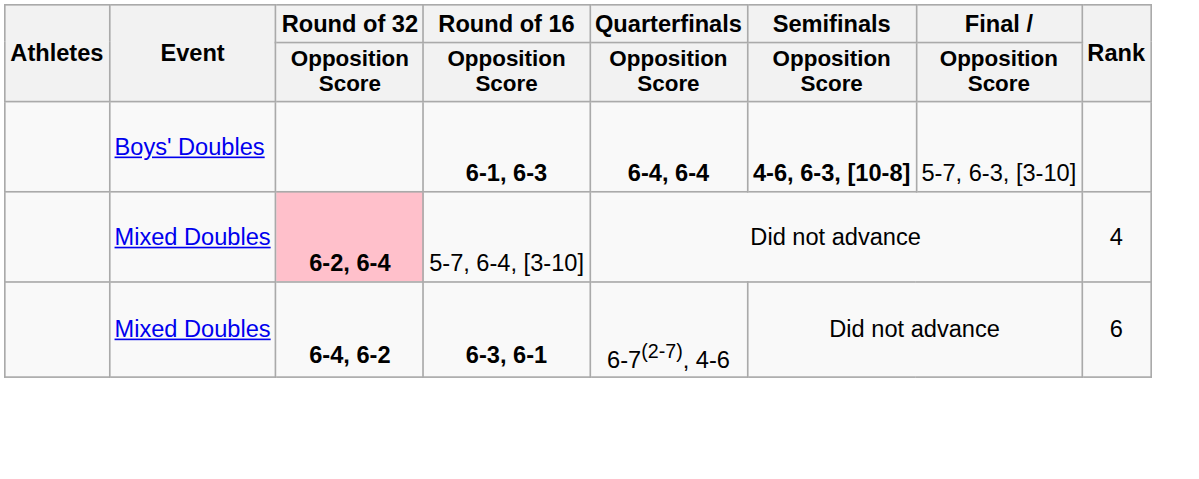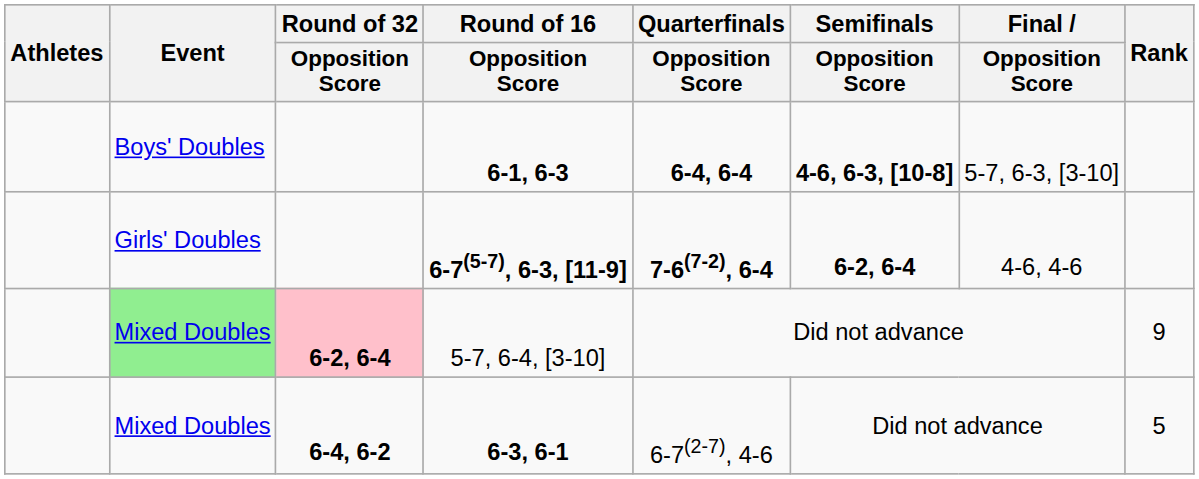+ row: Girls' Doubles | 6-7(5-7), 6-3, [11-9] | 7-6(7-2), 6-4 | 6-2, 6-4 | 4-6, 4-6
5-7, 6-4, [3-10] | Event: no background -> lightgreen background
5-7, 6-4, [3-10] | Rank: 4 -> 9
6-3, 6-1 | Rank: 6 -> 5
